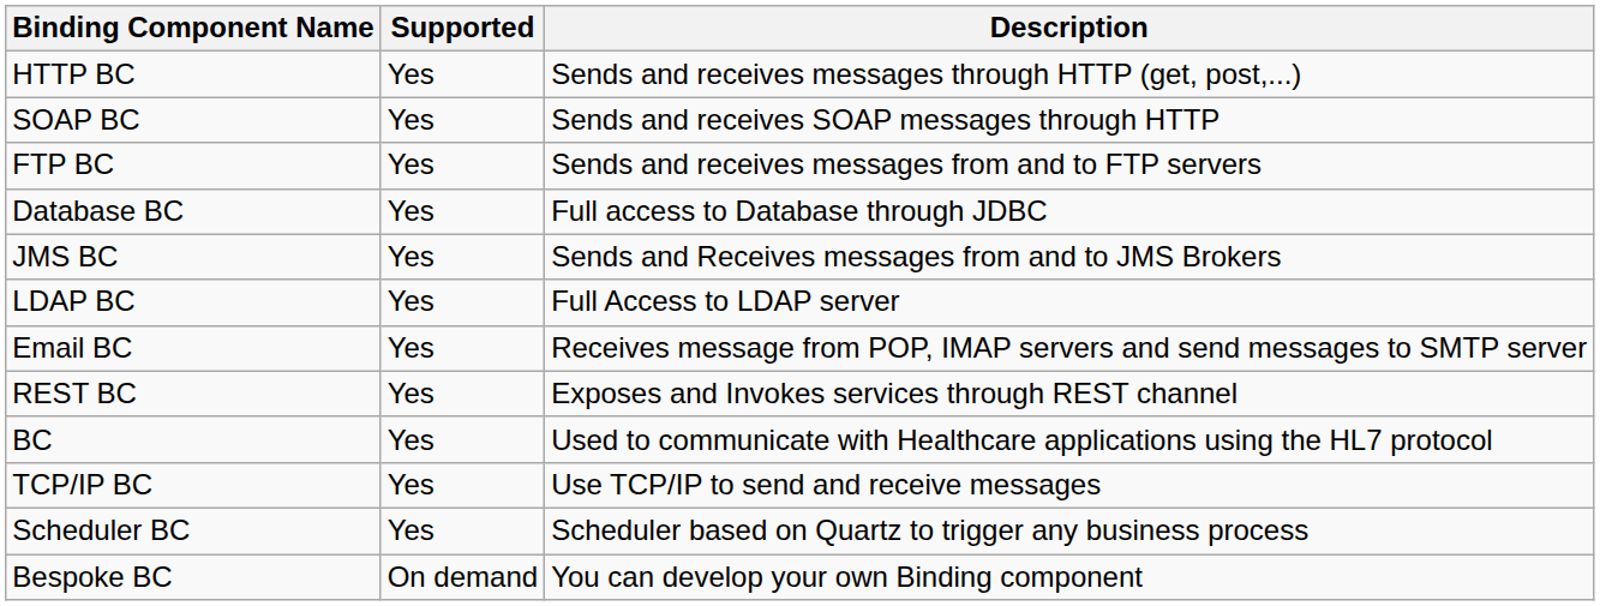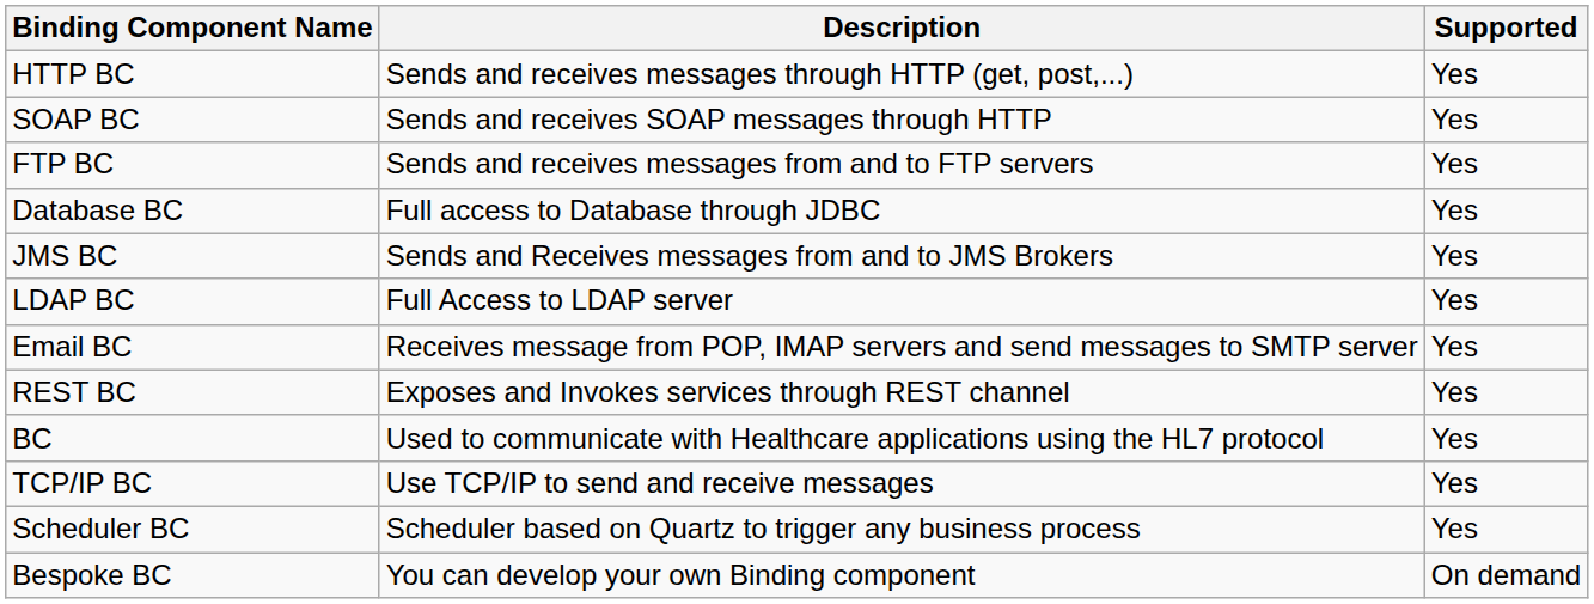columns swapped: Description <-> Supported
